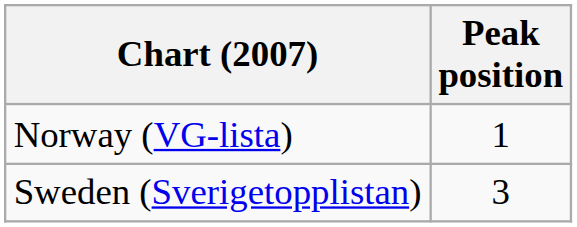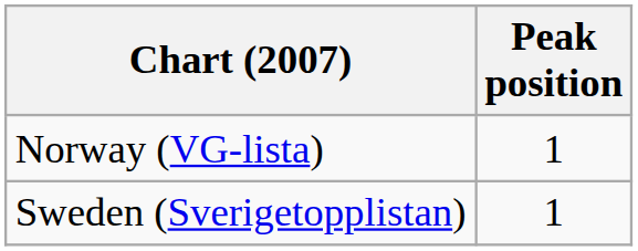Sweden (Sverigetopplistan) | Peak position: 3 -> 1
